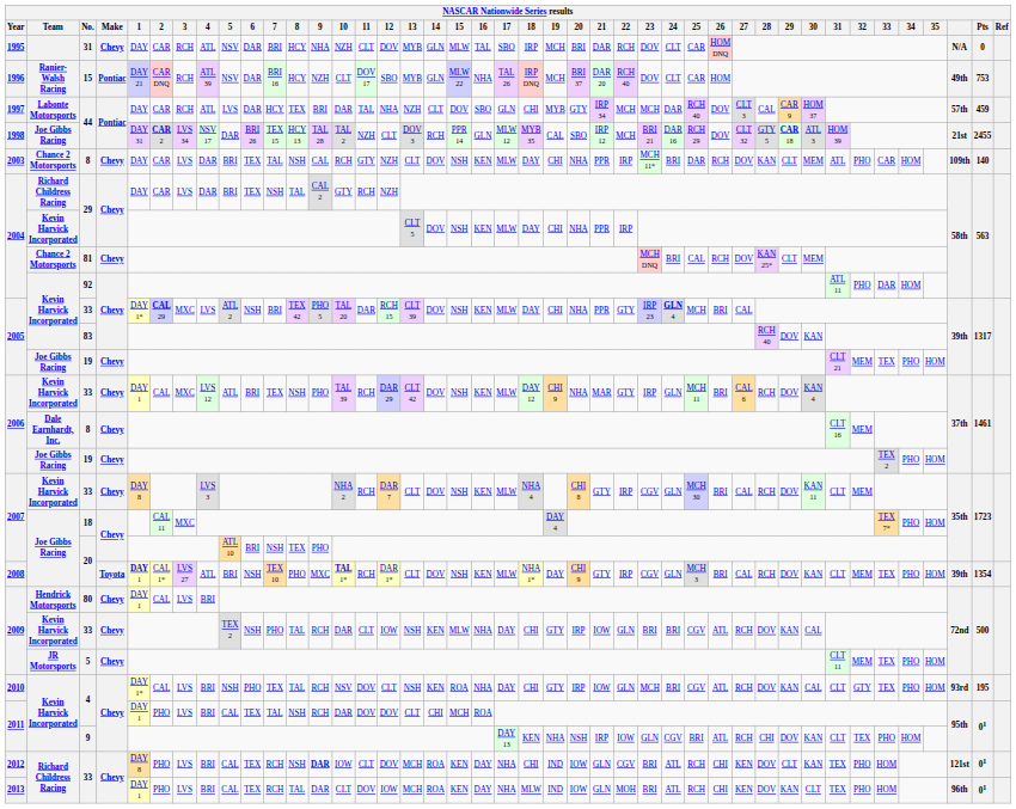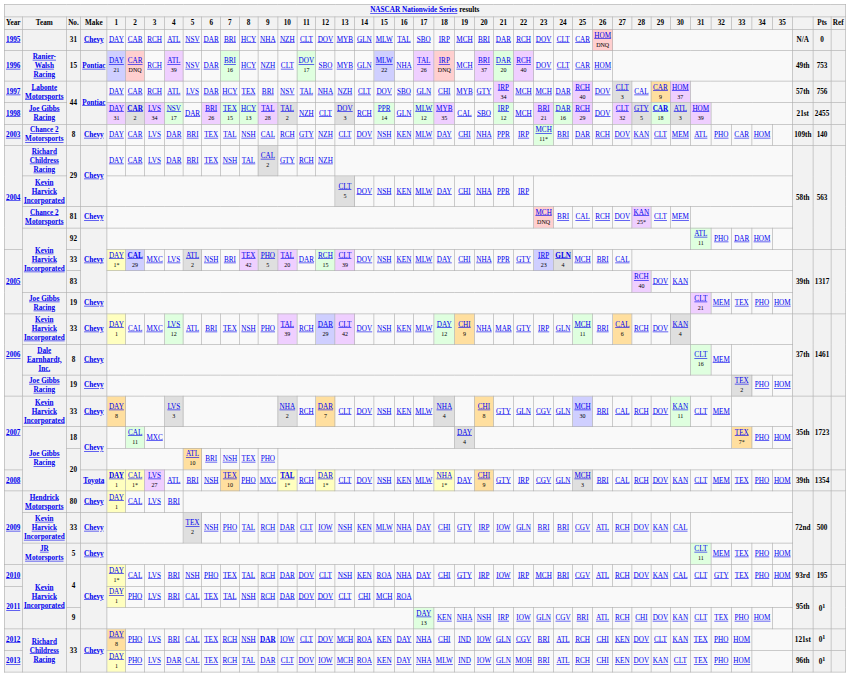1997 / 44 | 10: DAR -> NSV
1997 / 44 | Pts: 459 -> 756
2007 / 33 | 22: IRP -> GLN
2010 / 4 | 10: NSV -> DAR
2010 / 4 | 22: GLN -> IRP
2013 / 33 | 4: BRI -> DAR
